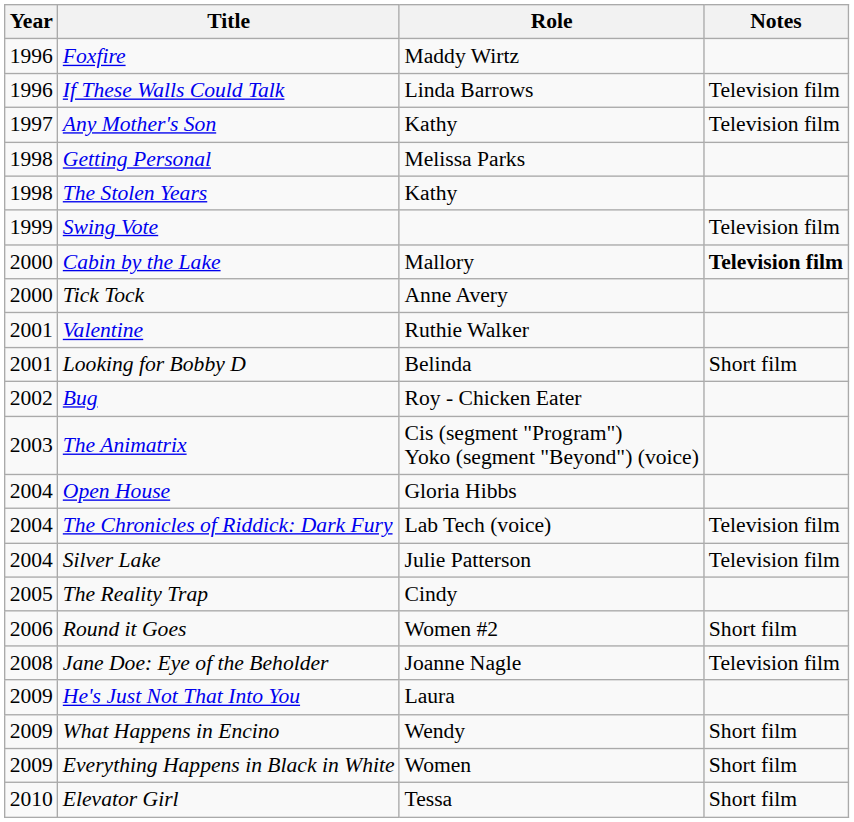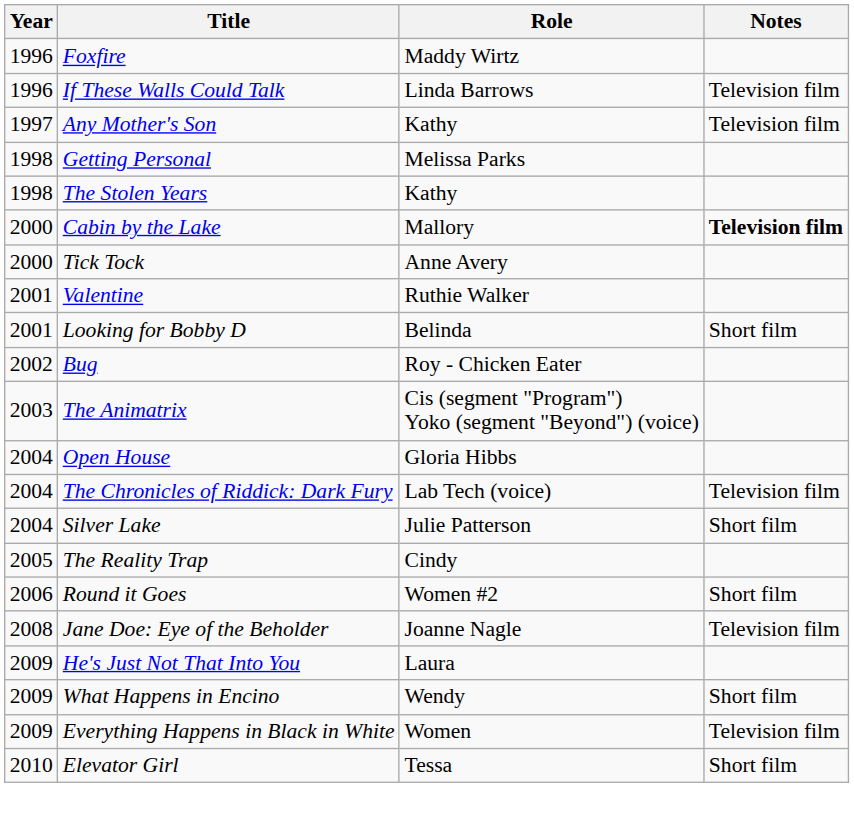- row: 1999 | Swing Vote | Television film
Silver Lake | Notes: Television film -> Short film
Everything Happens in Black in White | Notes: Short film -> Television film
